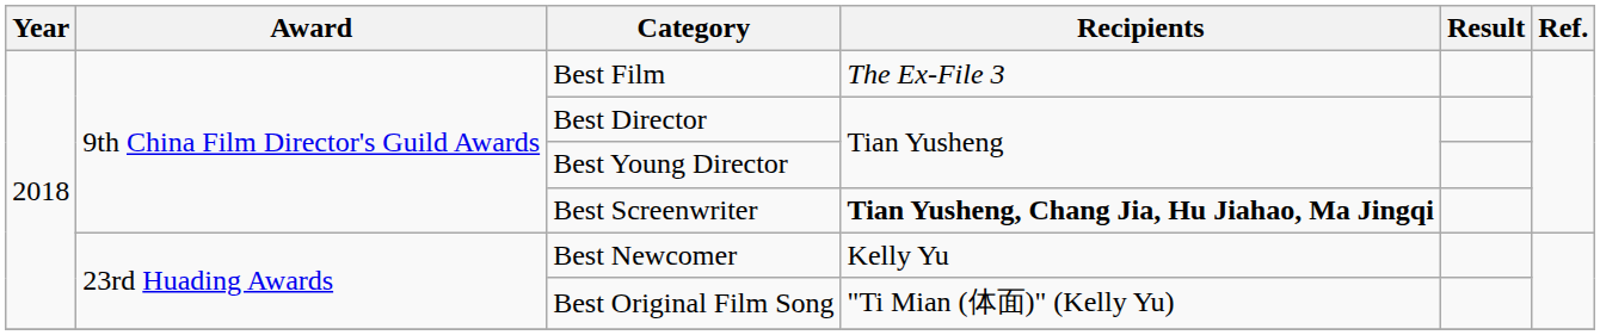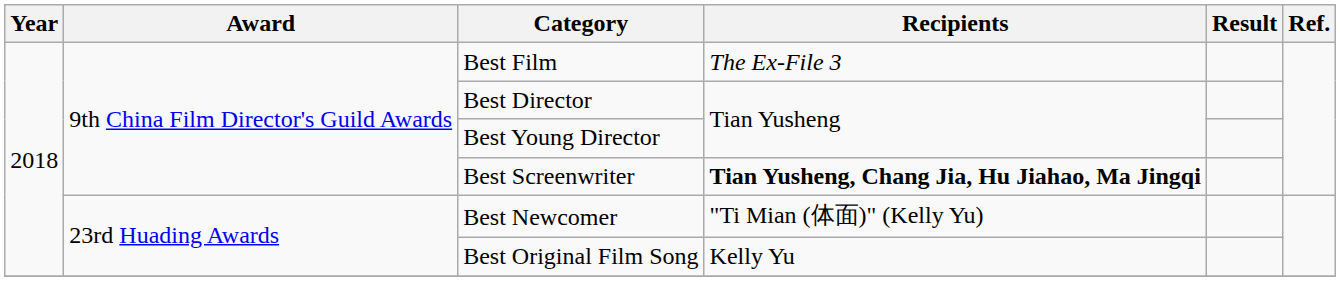Best Newcomer | Recipients: Kelly Yu -> "Ti Mian (体面)" (Kelly Yu)
Best Original Film Song | Recipients: "Ti Mian (体面)" (Kelly Yu) -> Kelly Yu
